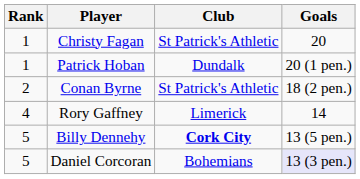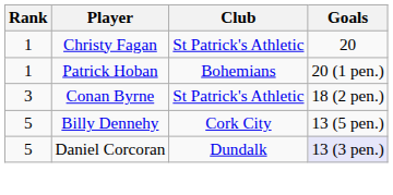Patrick Hoban | Club: Dundalk -> Bohemians
Conan Byrne | Rank: 2 -> 3
- row: 4 | Rory Gaffney | Limerick | 14
Billy Dennehy | Club: bold -> normal
Daniel Corcoran | Club: Bohemians -> Dundalk
